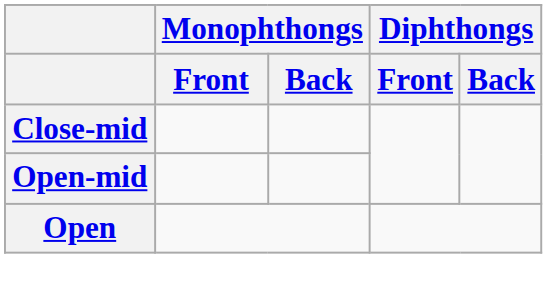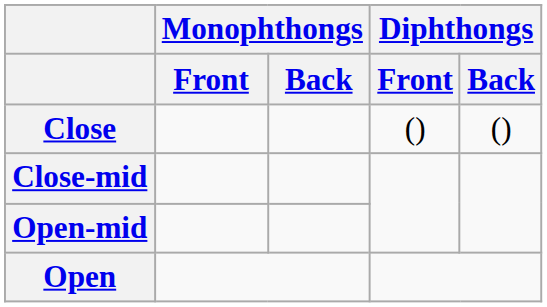+ row: Close | () | ()
